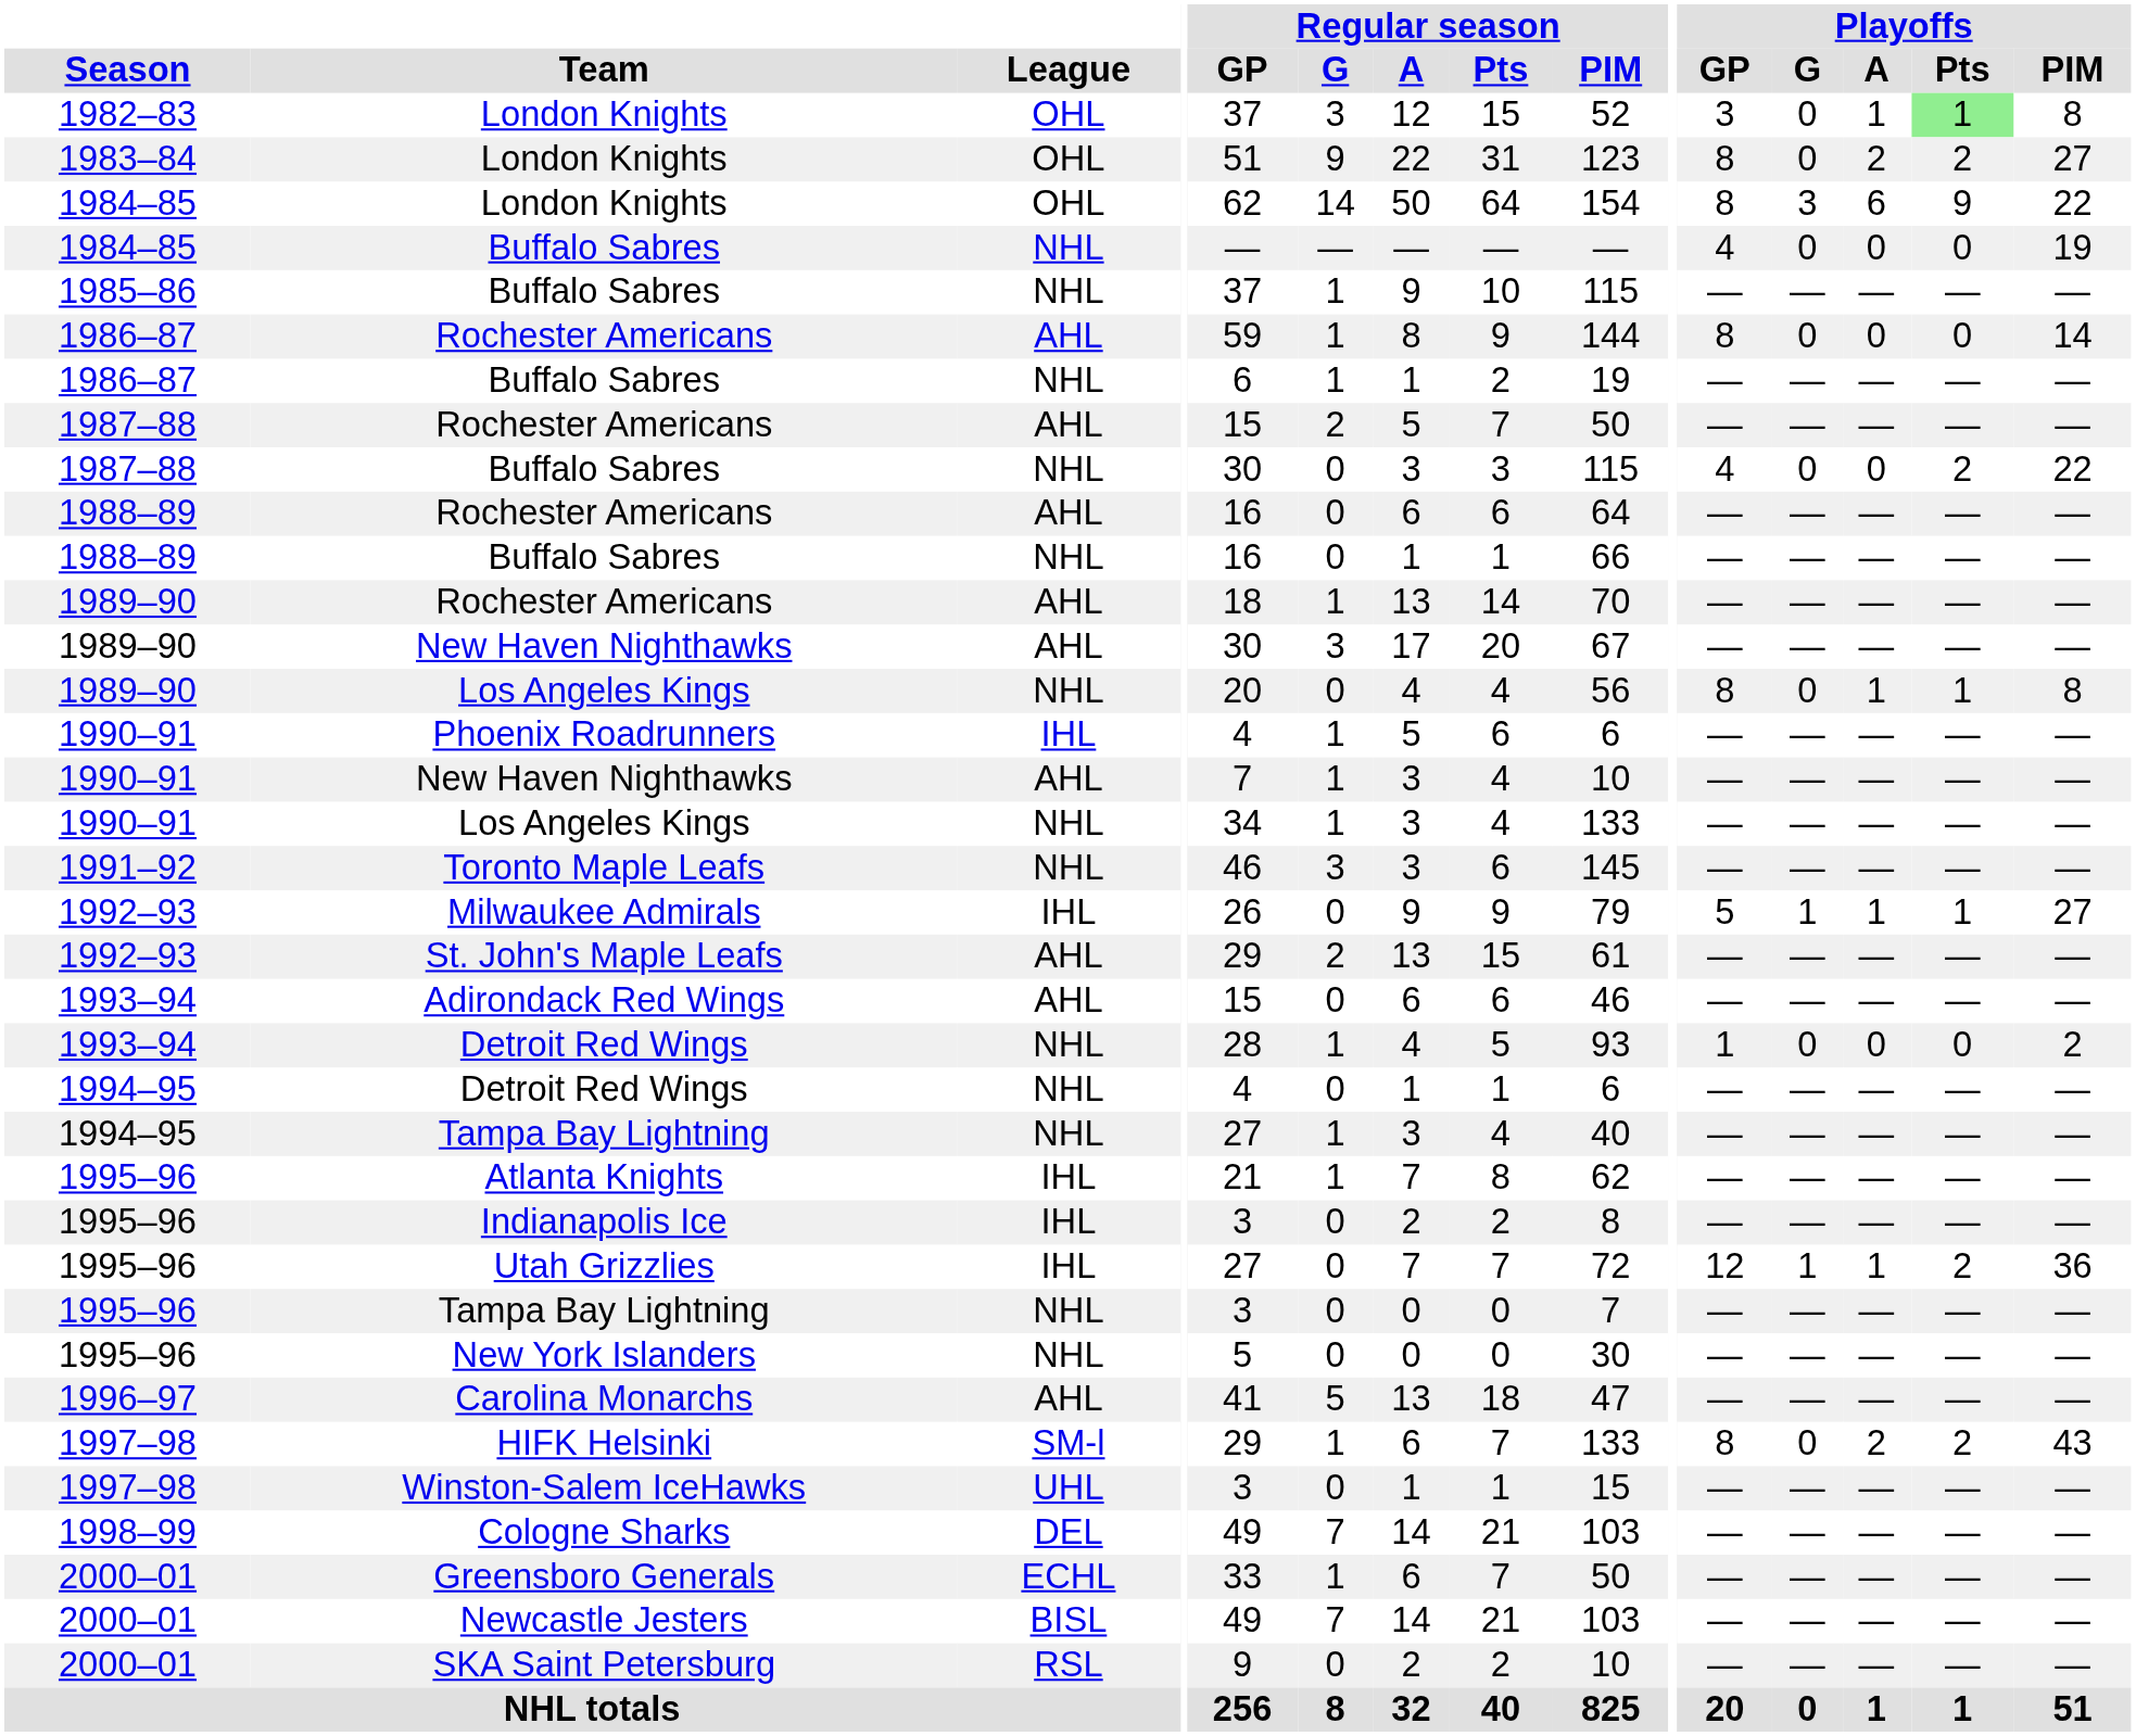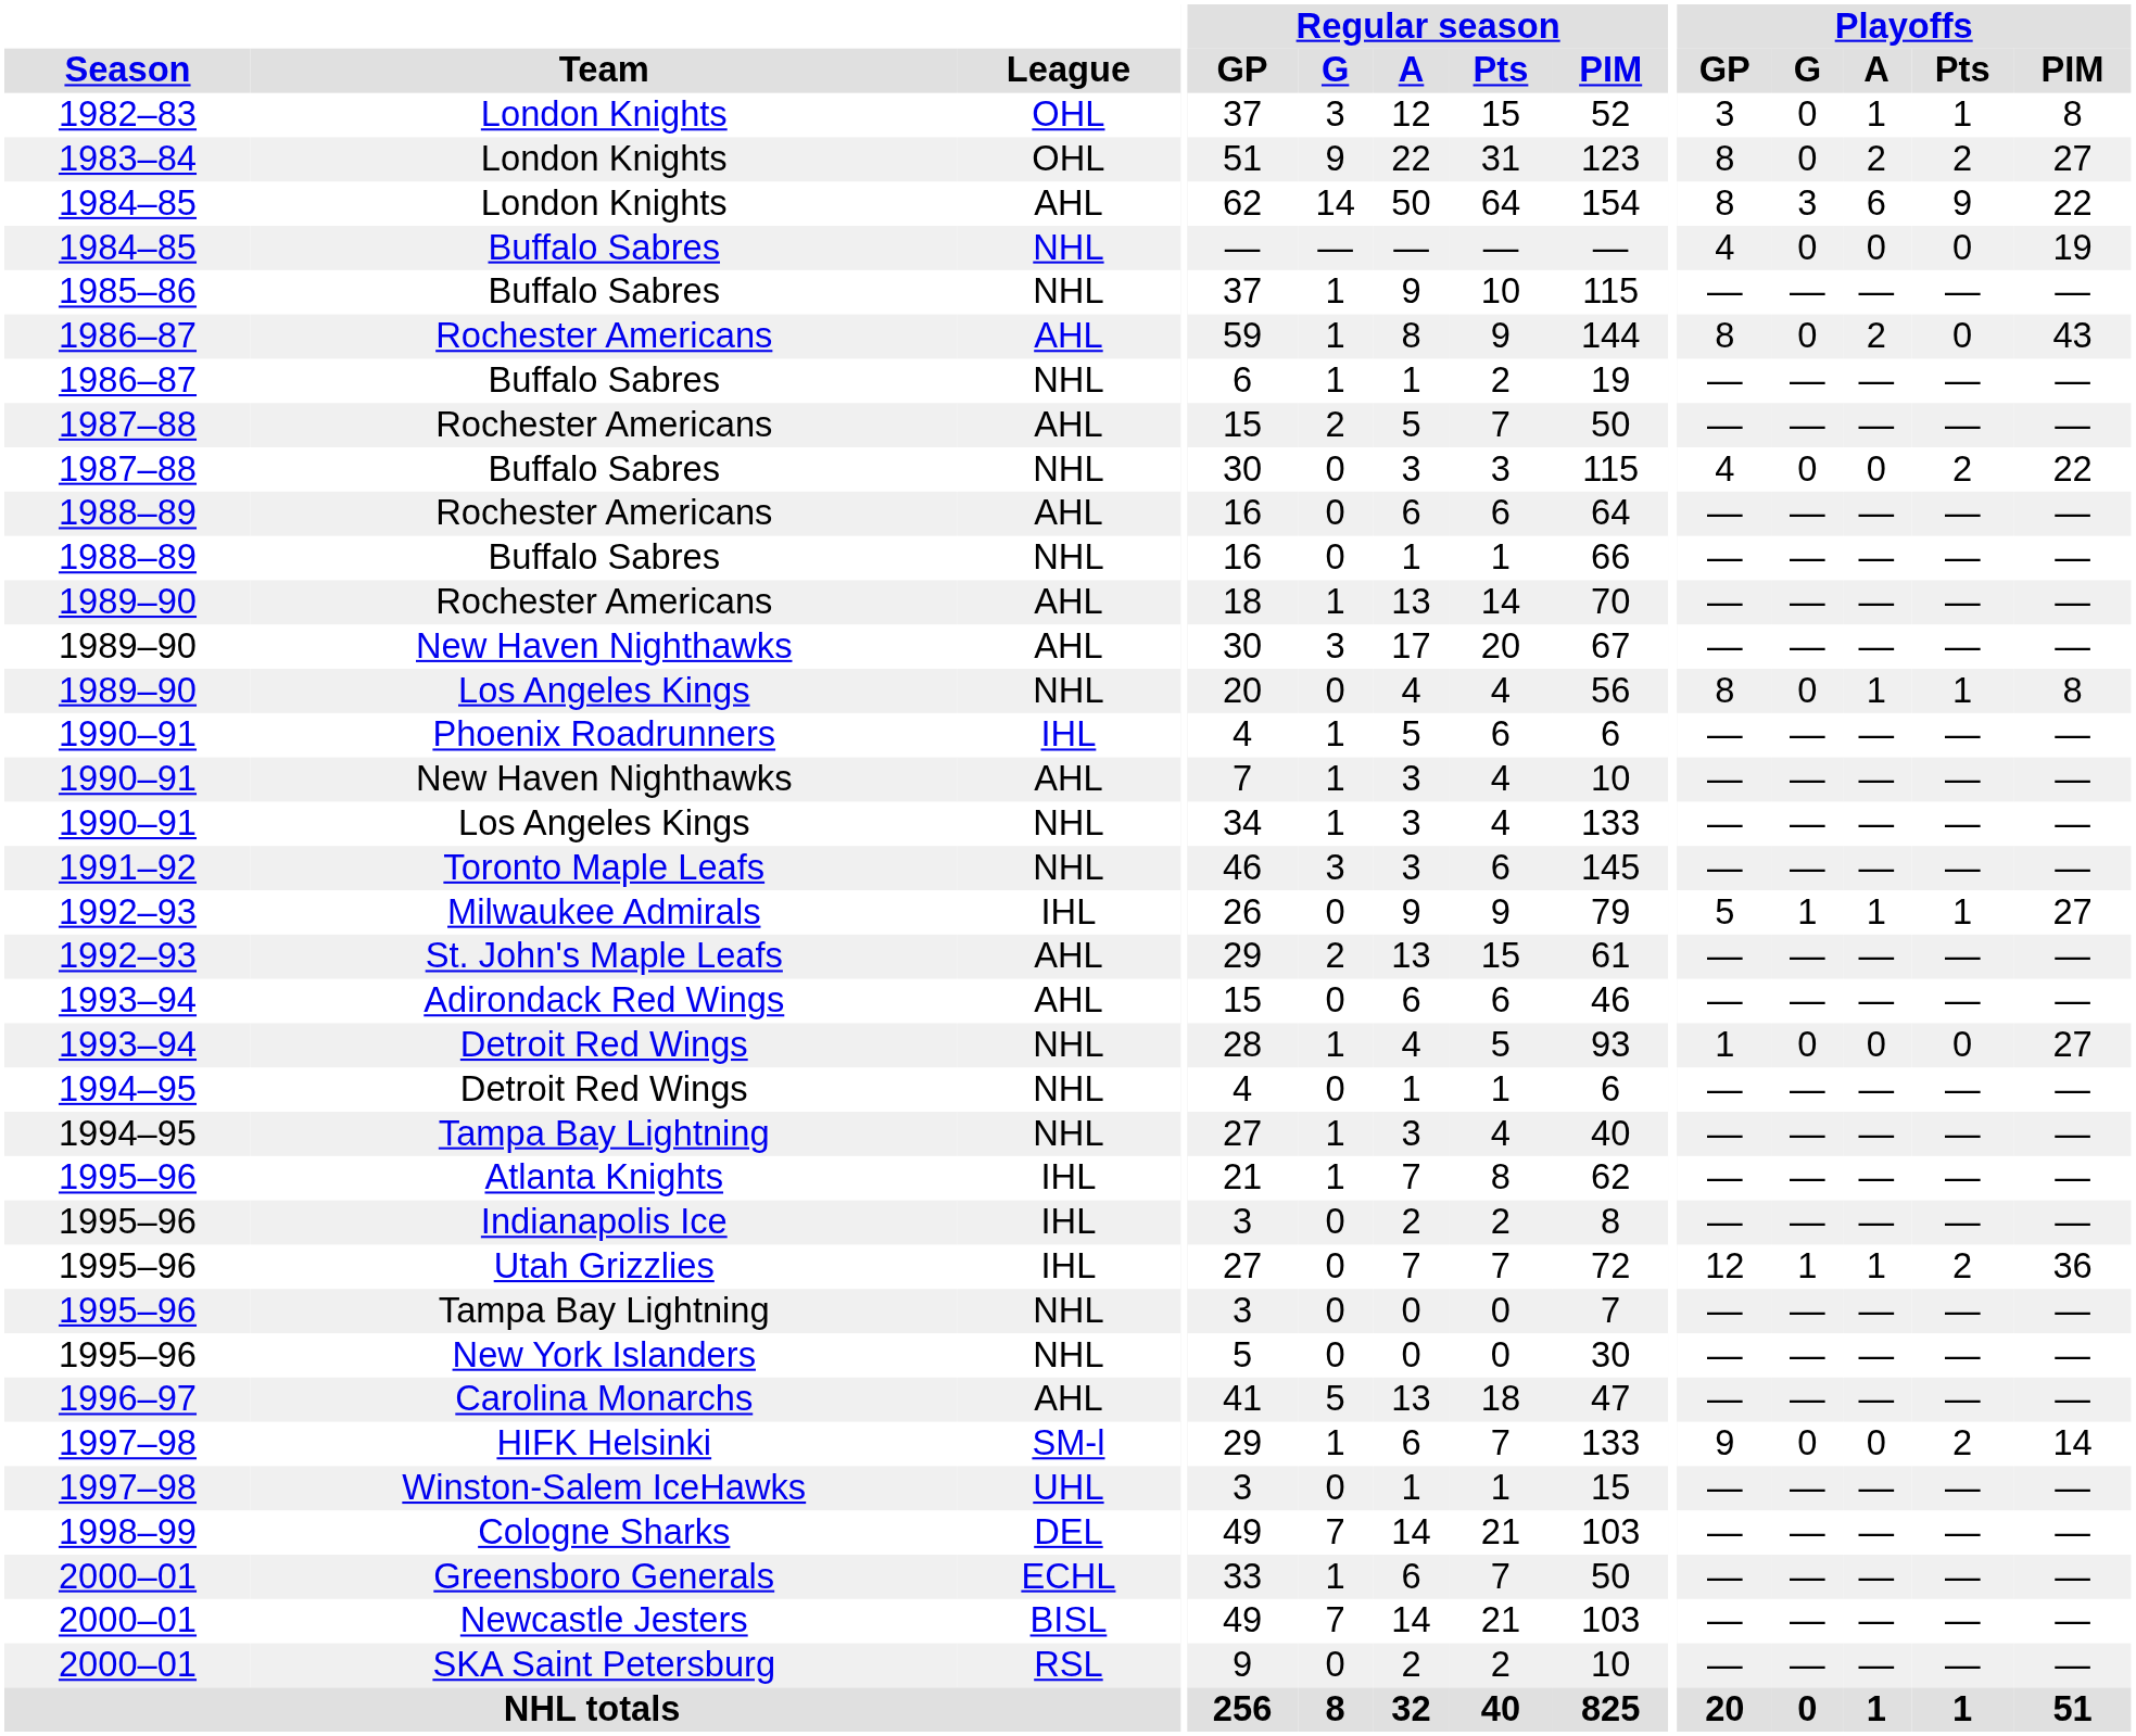1982–83 / London Knights | Playoffs / Pts: lightgreen background -> no background
1984–85 / London Knights | League: OHL -> AHL
1986–87 / Rochester Americans | Playoffs / A: 0 -> 2
1986–87 / Rochester Americans | Playoffs / PIM: 14 -> 43
1993–94 / Detroit Red Wings | Playoffs / PIM: 2 -> 27
HIFK Helsinki | Playoffs / GP: 8 -> 9
HIFK Helsinki | Playoffs / A: 2 -> 0
HIFK Helsinki | Playoffs / PIM: 43 -> 14
